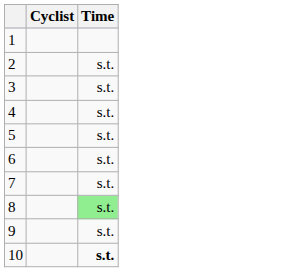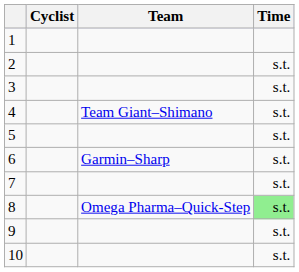+ column: Team | Team Giant–Shimano | Garmin–Sharp | Omega Pharma–Quick-Step
10 | Time: bold -> normal
